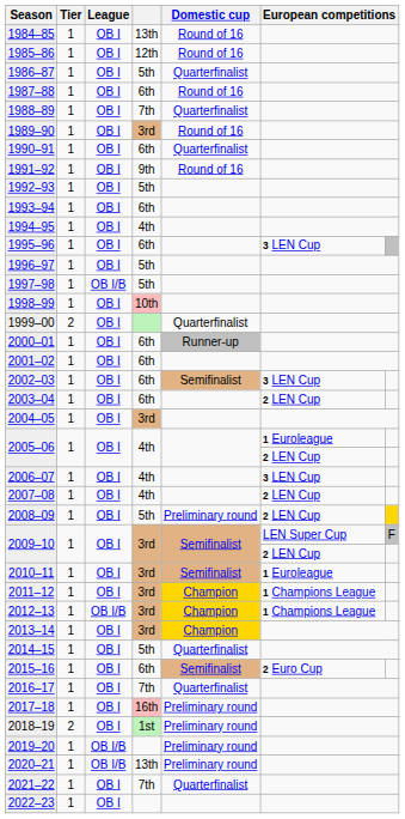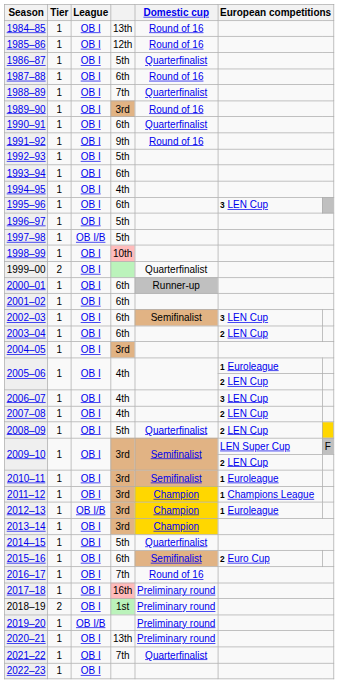2008–09 | Domestic cup: Preliminary round -> Quarterfinalist
2012–13 | column 6: 1 Champions League -> 1 Euroleague
2016–17 | Domestic cup: Quarterfinalist -> Round of 16
2020–21 | League: OB I/B -> OB I
